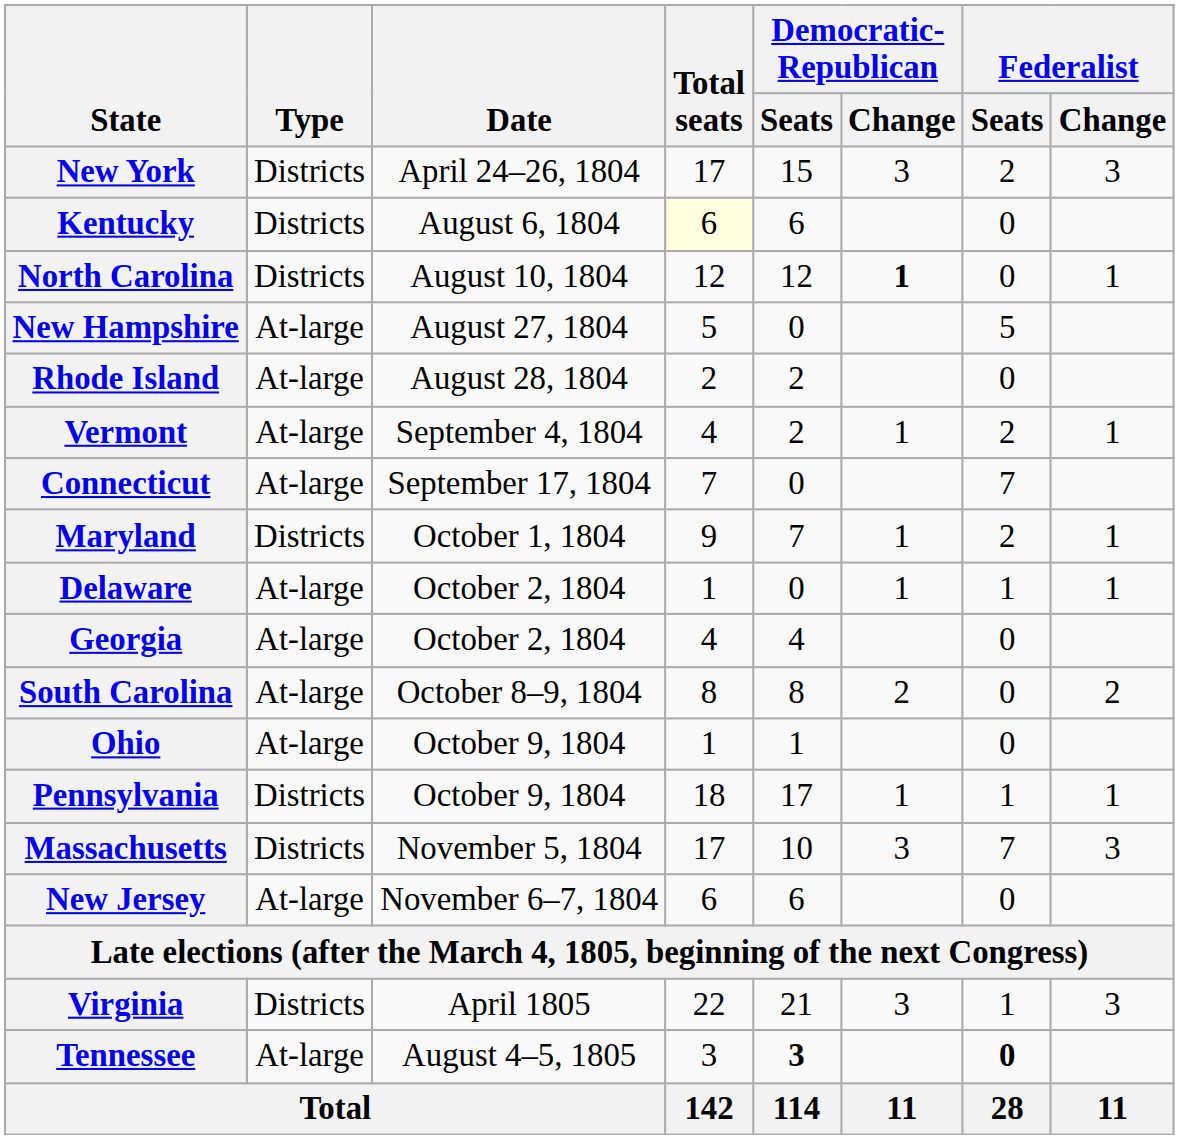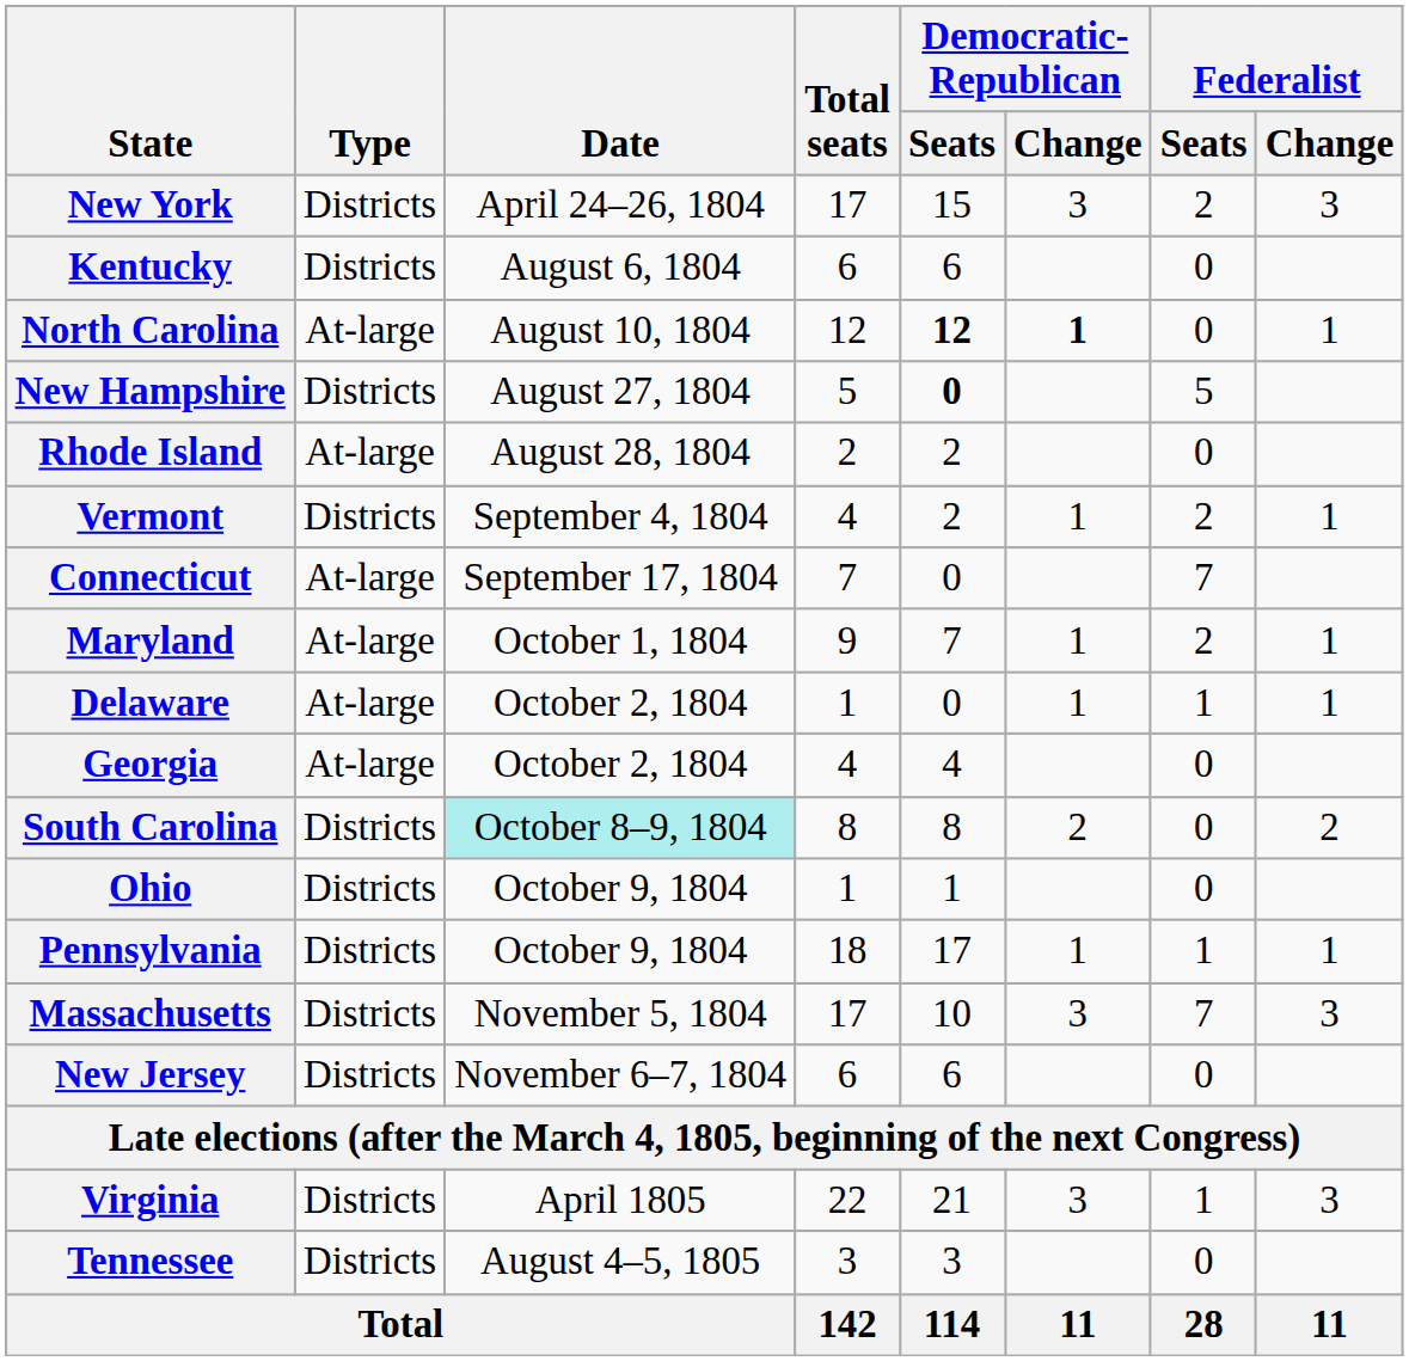Kentucky | Total seats: lightyellow background -> no background
North Carolina | Type: Districts -> At-large
North Carolina | Democratic- Republican / Seats: normal -> bold
New Hampshire | Type: At-large -> Districts
New Hampshire | Democratic- Republican / Seats: normal -> bold
Vermont | Type: At-large -> Districts
Maryland | Type: Districts -> At-large
South Carolina | Type: At-large -> Districts
South Carolina | Date: no background -> paleturquoise background
Ohio | Type: At-large -> Districts
New Jersey | Type: At-large -> Districts
Tennessee | Type: At-large -> Districts
Tennessee | Democratic- Republican / Seats: bold -> normal
Tennessee | Federalist / Seats: bold -> normal
